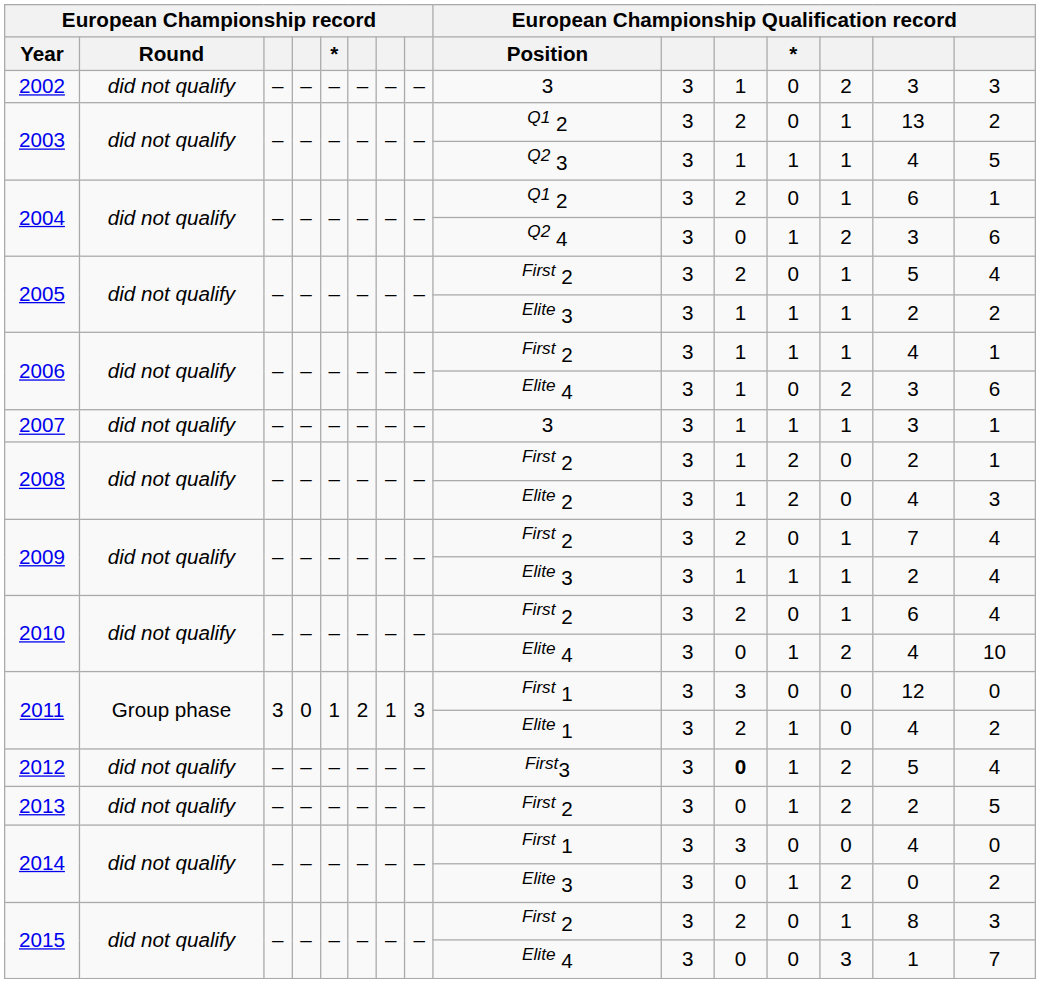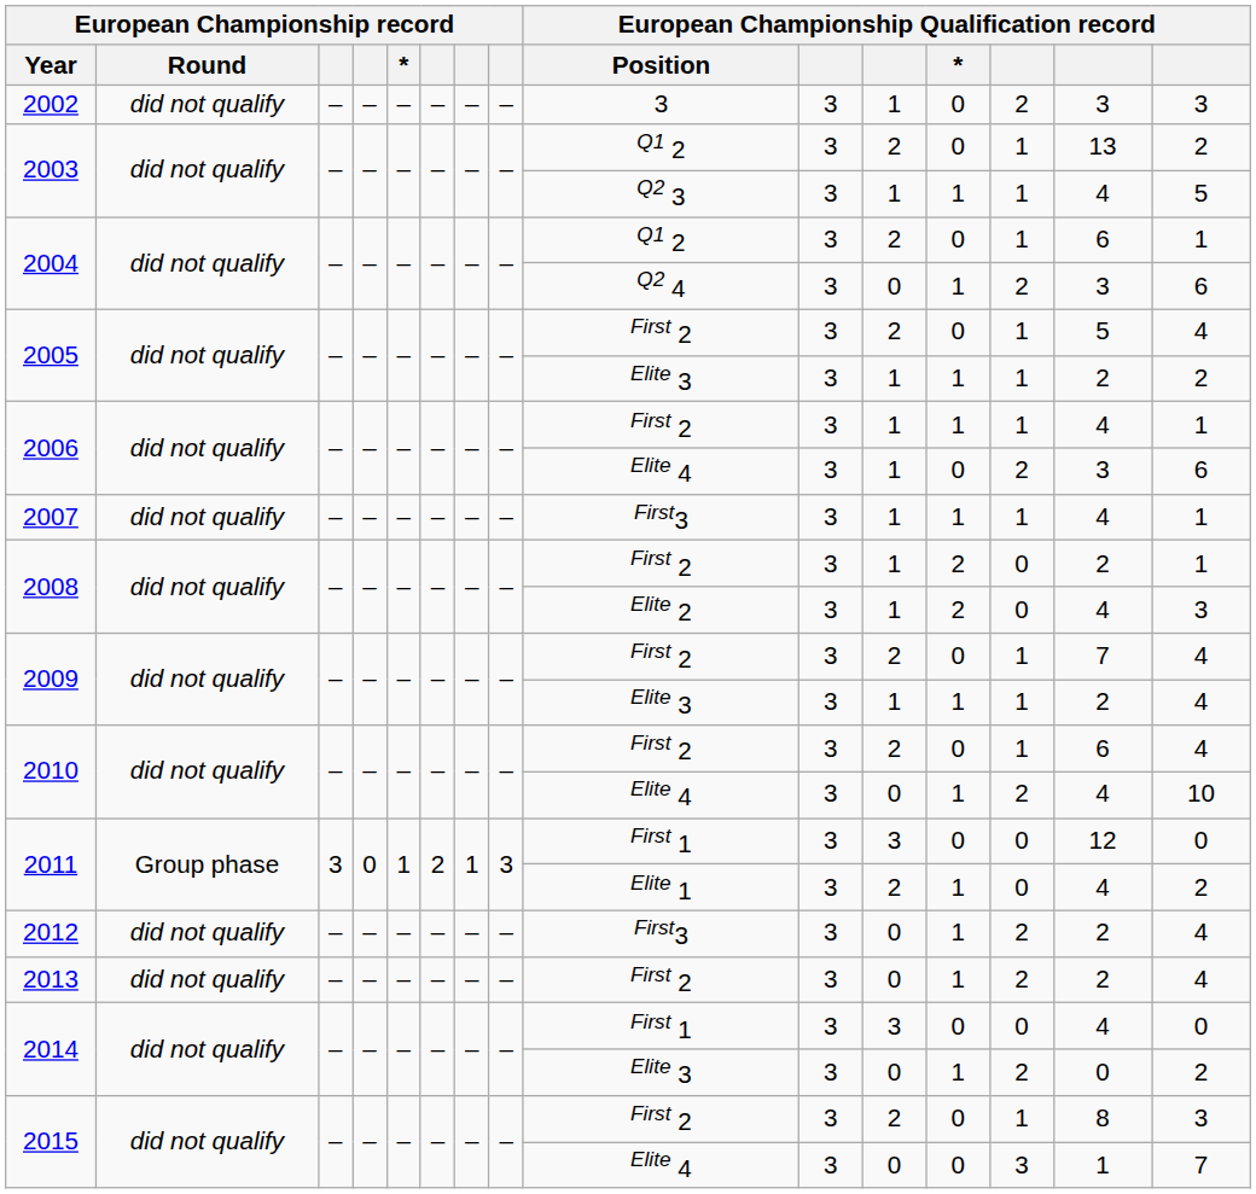2007 | European Championship Qualification record / Position: 3 -> First3
2007 | column 14: 3 -> 4
2012 | column 11: bold -> normal
2012 | column 14: 5 -> 2
2013 | column 15: 5 -> 4
